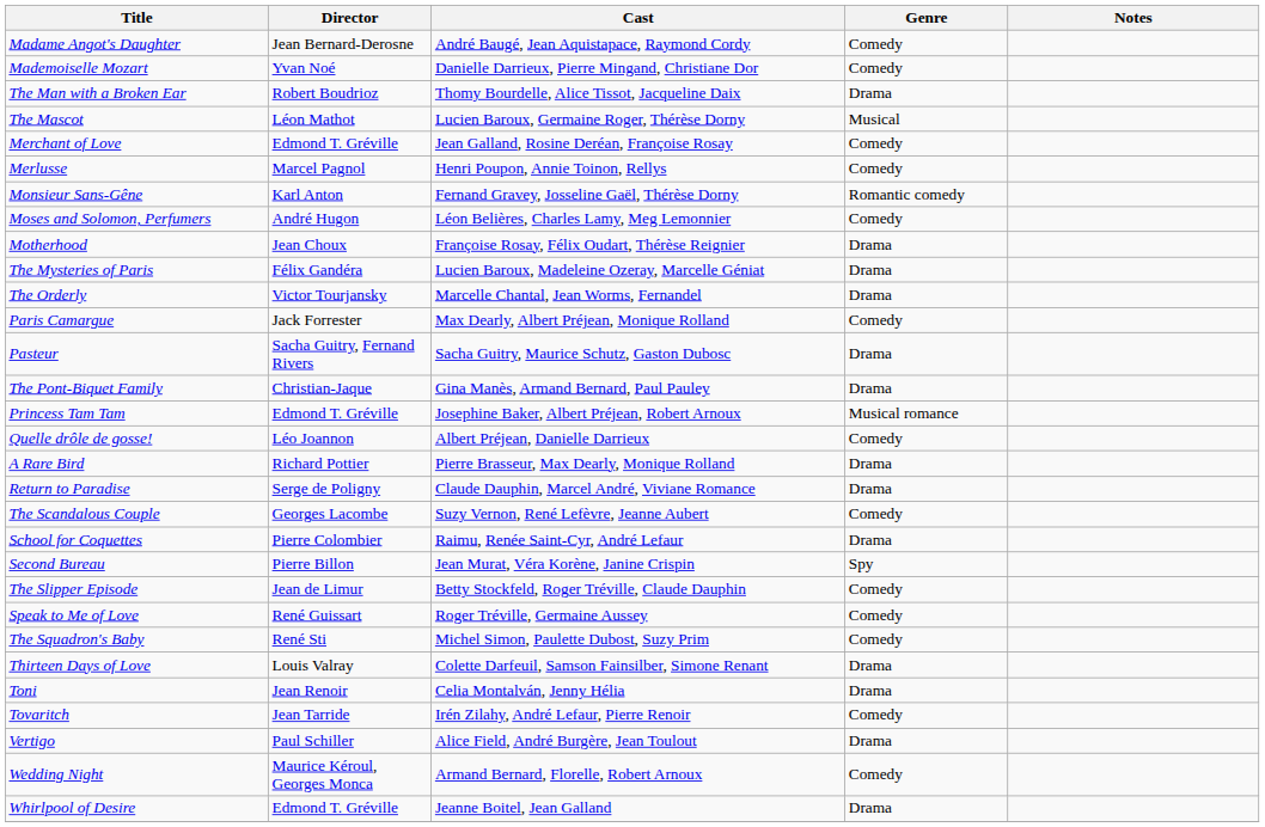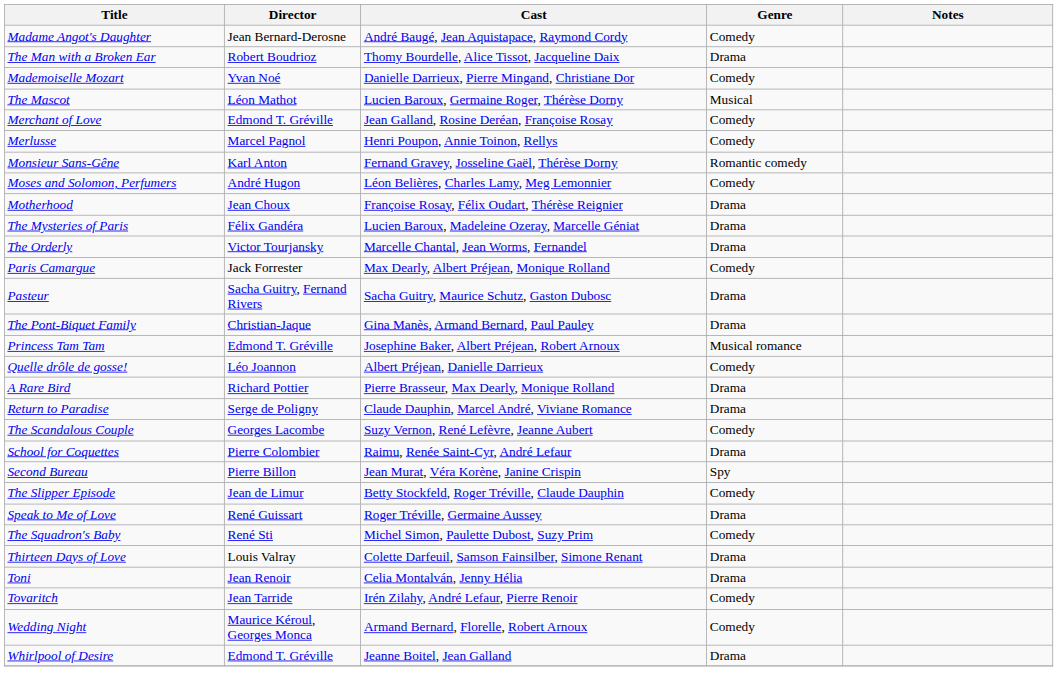rows swapped: Mademoiselle Mozart <-> The Man with a Broken Ear
Speak to Me of Love | Genre: Comedy -> Drama
- row: Vertigo | Paul Schiller | Alice Field, André Burgère, Jean Toulout | Drama
